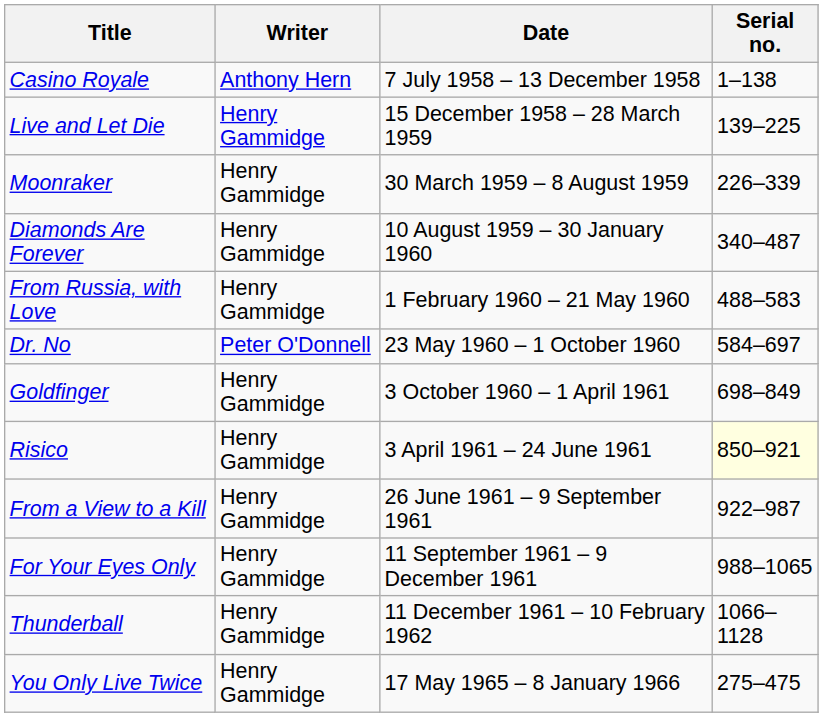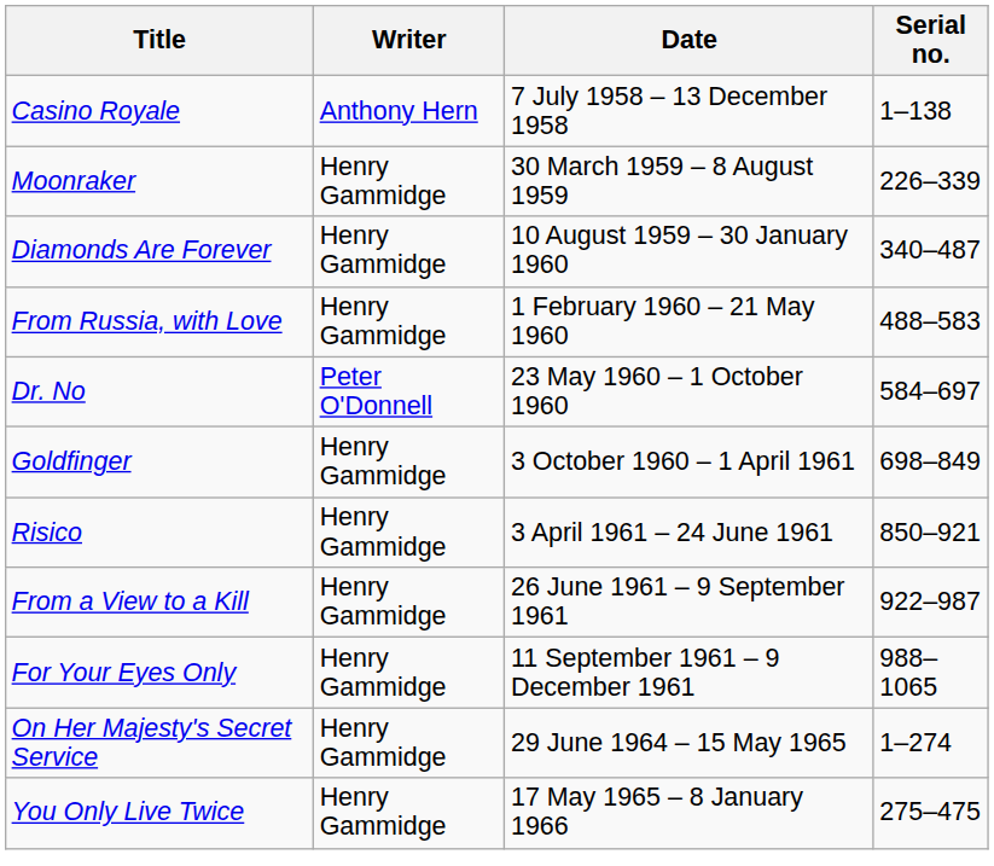- row: Live and Let Die | Henry Gammidge | 15 December 1958 – 28 March 1959 | 139–225
Risico | Serial no.: lightyellow background -> no background
- row: Thunderball | Henry Gammidge | 11 December 1961 – 10 February 1962 | 1066–1128
+ row: On Her Majesty's Secret Service | Henry Gammidge | 29 June 1964 – 15 May 1965 | 1–274
